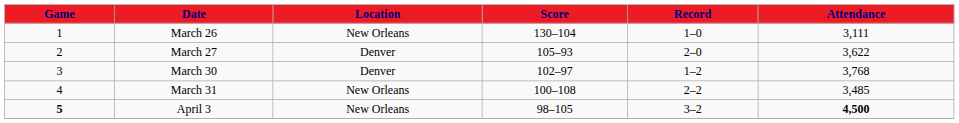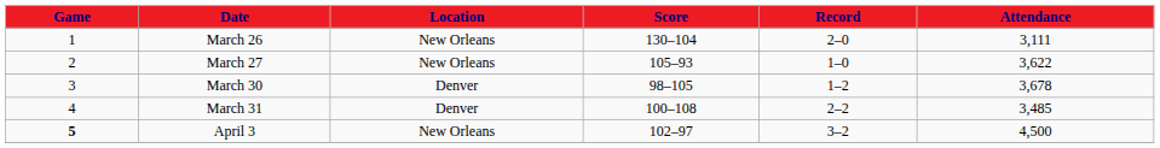March 26 | Record: 1–0 -> 2–0
March 27 | Location: Denver -> New Orleans
March 27 | Record: 2–0 -> 1–0
March 30 | Score: 102–97 -> 98–105
March 30 | Attendance: 3,768 -> 3,678
March 31 | Location: New Orleans -> Denver
April 3 | Score: 98–105 -> 102–97
April 3 | Attendance: bold -> normal
